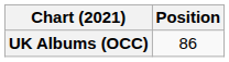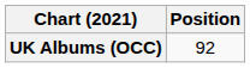UK Albums (OCC) | Position: 86 -> 92
